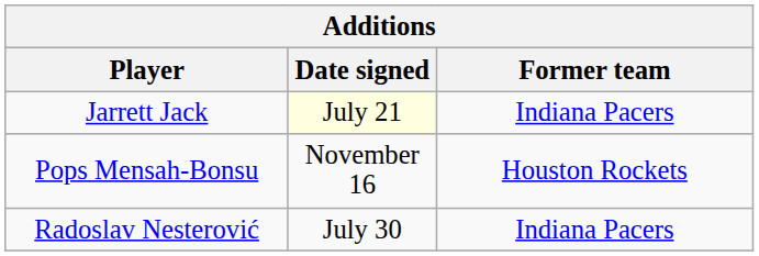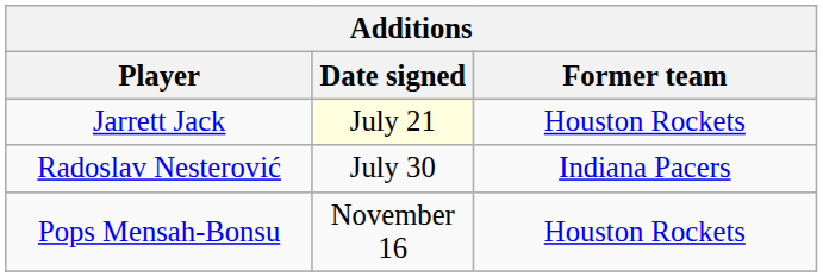Jarrett Jack | Former team: Indiana Pacers -> Houston Rockets
rows swapped: Radoslav Nesterović <-> Pops Mensah-Bonsu
